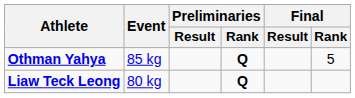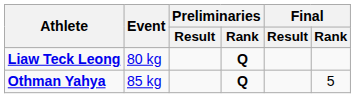rows swapped: Liaw Teck Leong <-> Othman Yahya
